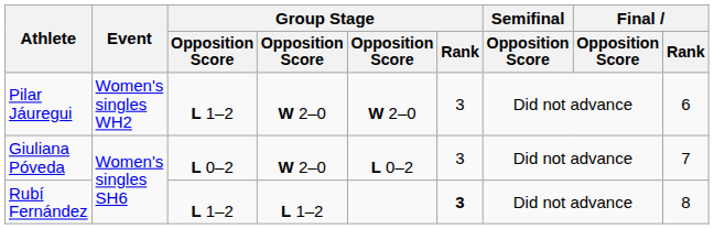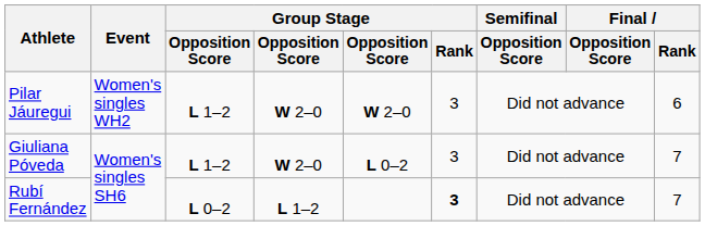Giuliana Póveda | column 3: L 0–2 -> L 1–2
Rubí Fernández | column 3: L 1–2 -> L 0–2
Rubí Fernández | Final / Rank: 8 -> 7
